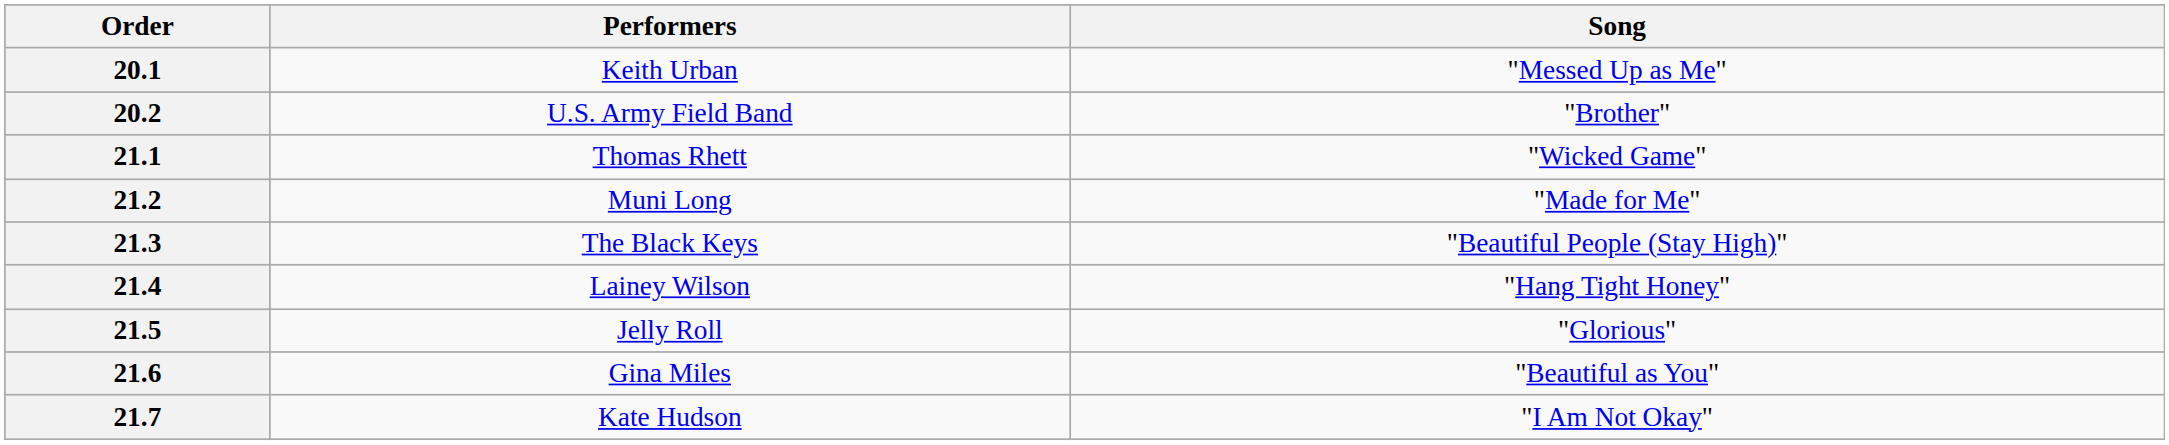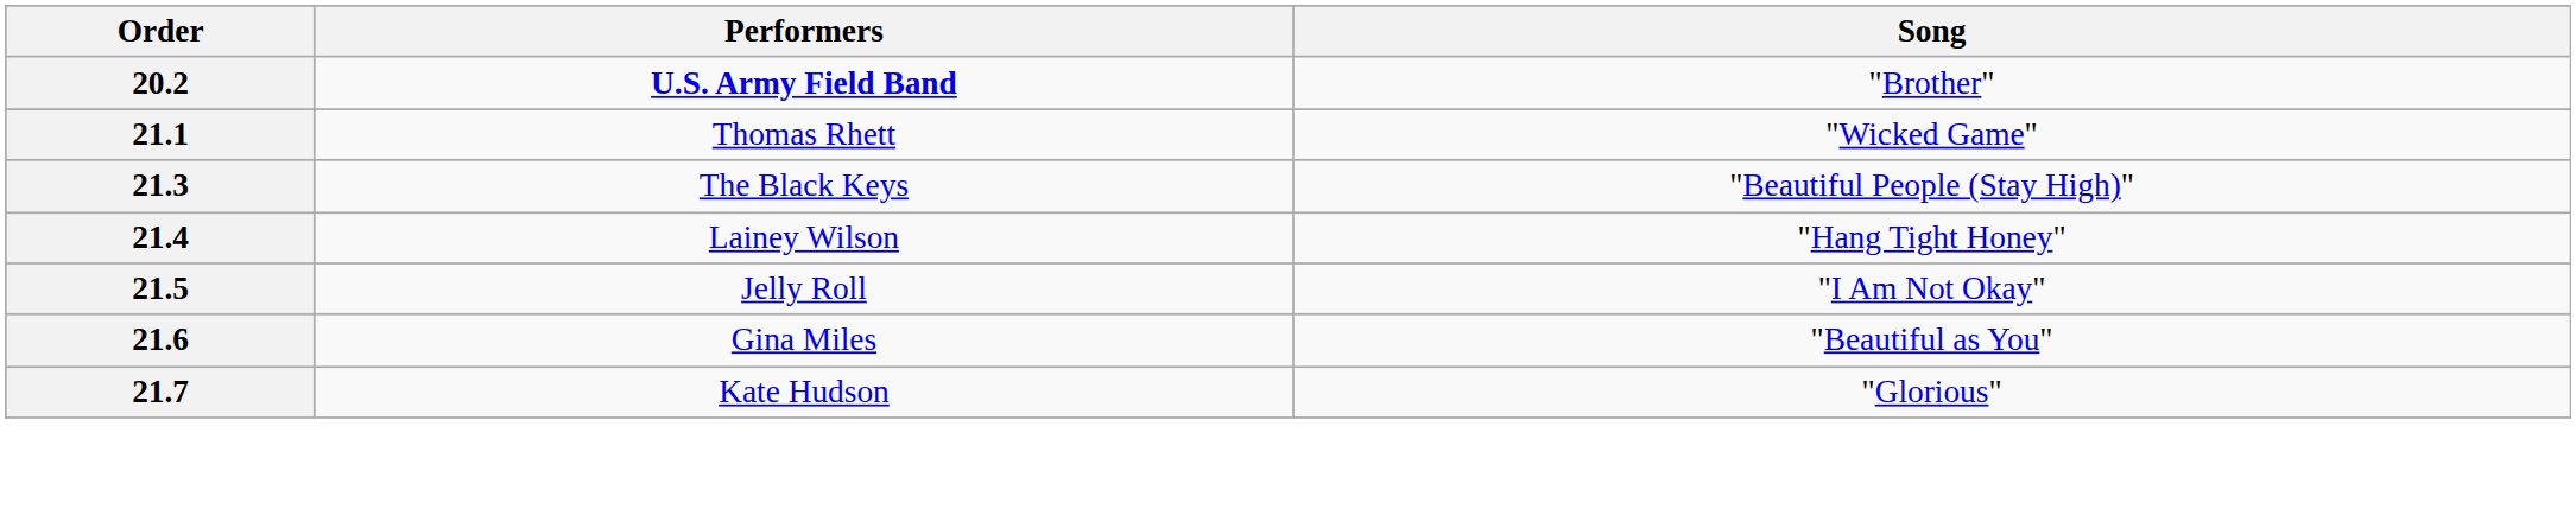- row: 20.1 | Keith Urban | "Messed Up as Me"
20.2 | Performers: normal -> bold
- row: 21.2 | Muni Long | "Made for Me"
21.5 | Song: "Glorious" -> "I Am Not Okay"
21.7 | Song: "I Am Not Okay" -> "Glorious"
